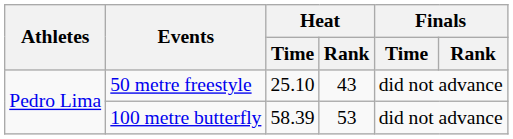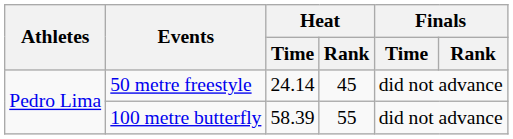50 metre freestyle | Heat / Time: 25.10 -> 24.14
50 metre freestyle | Heat / Rank: 43 -> 45
100 metre butterfly | Heat / Rank: 53 -> 55
